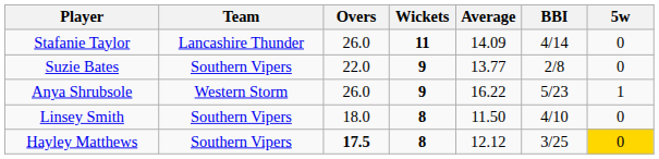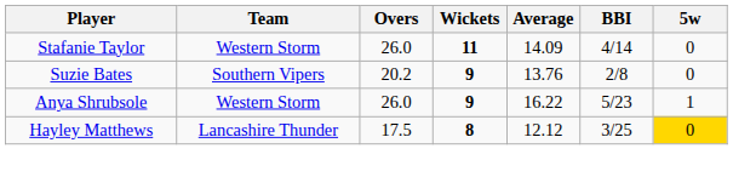Stafanie Taylor | Team: Lancashire Thunder -> Western Storm
Suzie Bates | Overs: 22.0 -> 20.2
Suzie Bates | Average: 13.77 -> 13.76
- row: Linsey Smith | Southern Vipers | 18.0 | 8 | 11.50 | 4/10 | 0
Hayley Matthews | Team: Southern Vipers -> Lancashire Thunder
Hayley Matthews | Overs: bold -> normal
